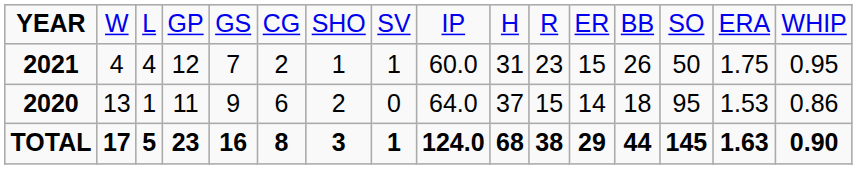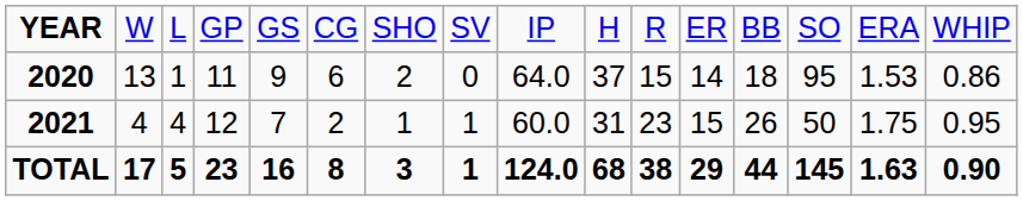rows swapped: 2020 <-> 2021
